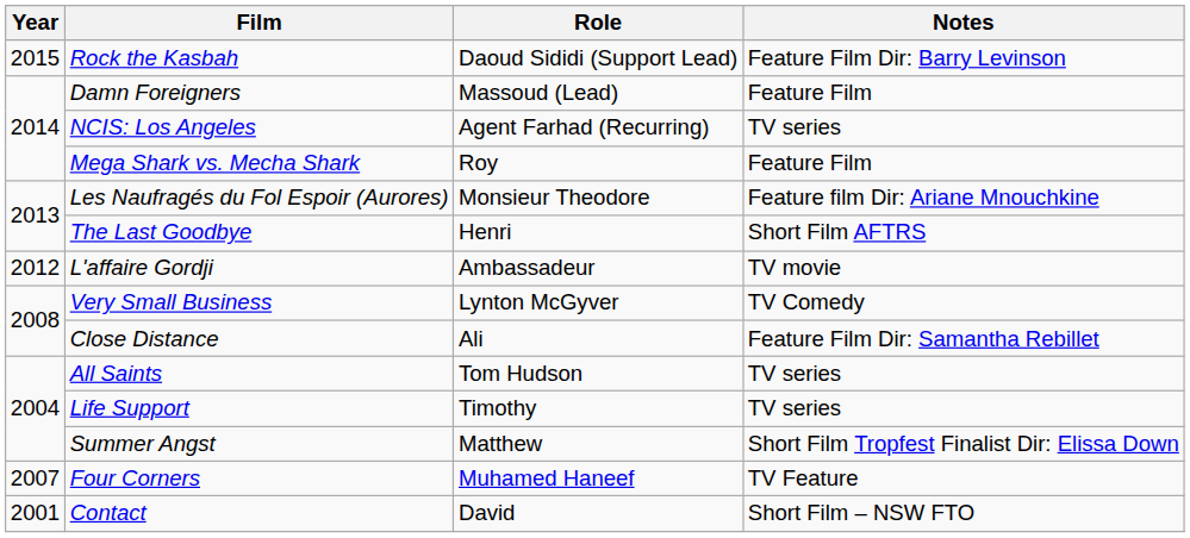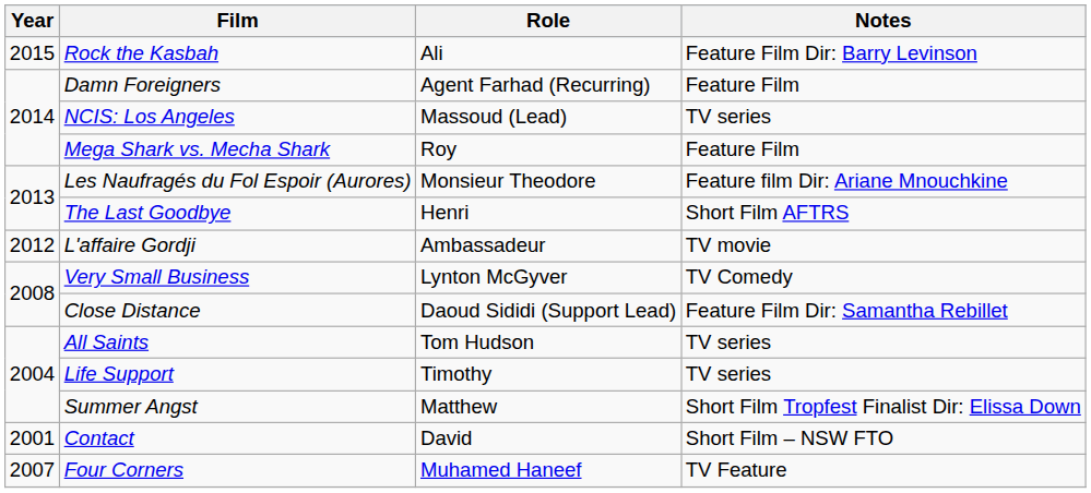Rock the Kasbah | Role: Daoud Sididi (Support Lead) -> Ali
Damn Foreigners | Role: Massoud (Lead) -> Agent Farhad (Recurring)
NCIS: Los Angeles | Role: Agent Farhad (Recurring) -> Massoud (Lead)
Close Distance | Role: Ali -> Daoud Sididi (Support Lead)
rows swapped: Four Corners <-> Contact
